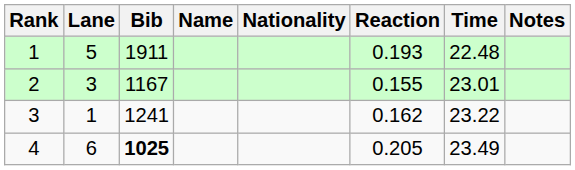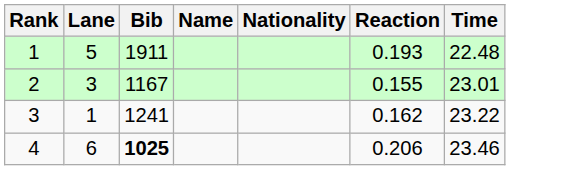- column: Notes
4 | Reaction: 0.205 -> 0.206
4 | Time: 23.49 -> 23.46
